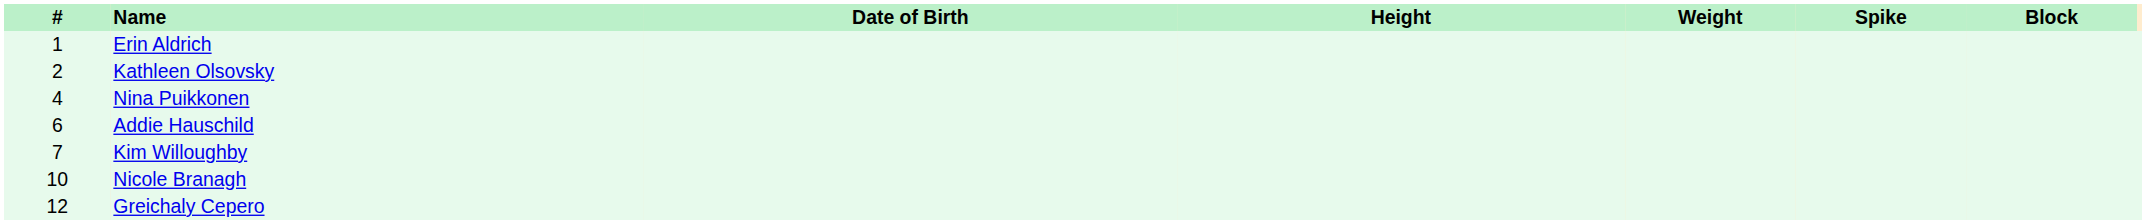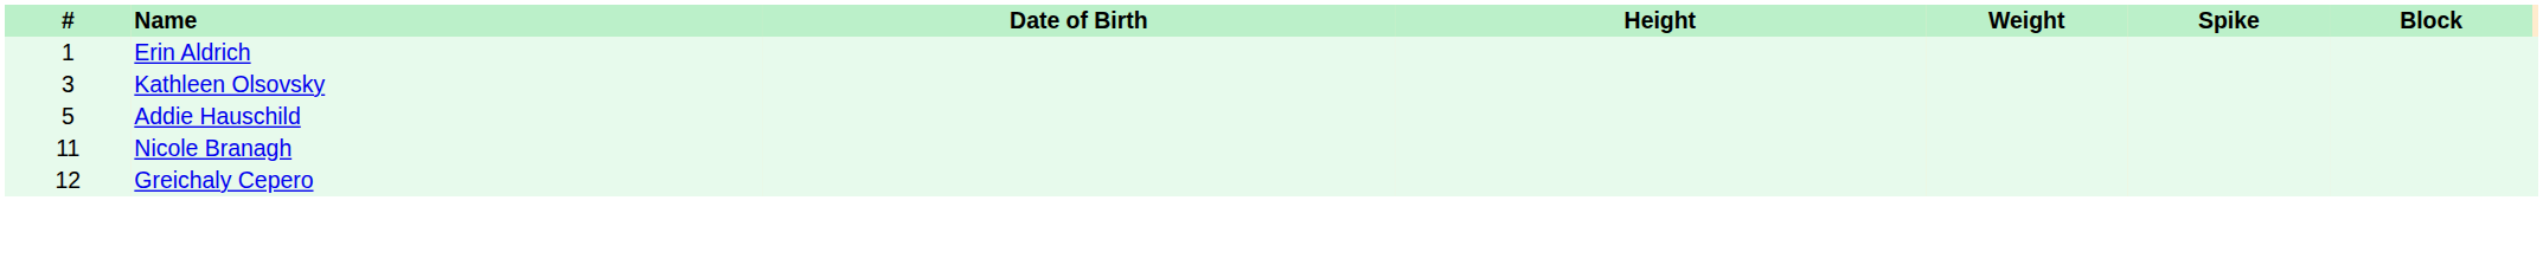Kathleen Olsovsky | #: 2 -> 3
- row: 4 | Nina Puikkonen
Addie Hauschild | #: 6 -> 5
- row: 7 | Kim Willoughby
Nicole Branagh | #: 10 -> 11
